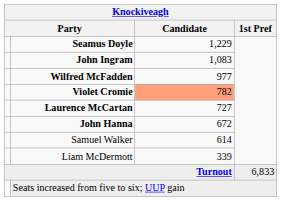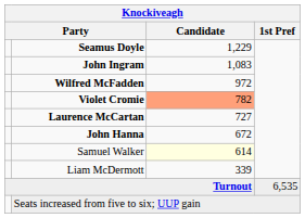Wilfred McFadden | Candidate: 977 -> 972
Samuel Walker | Candidate: no background -> lightyellow background
Turnout | 1st Pref: 6,833 -> 6,535
